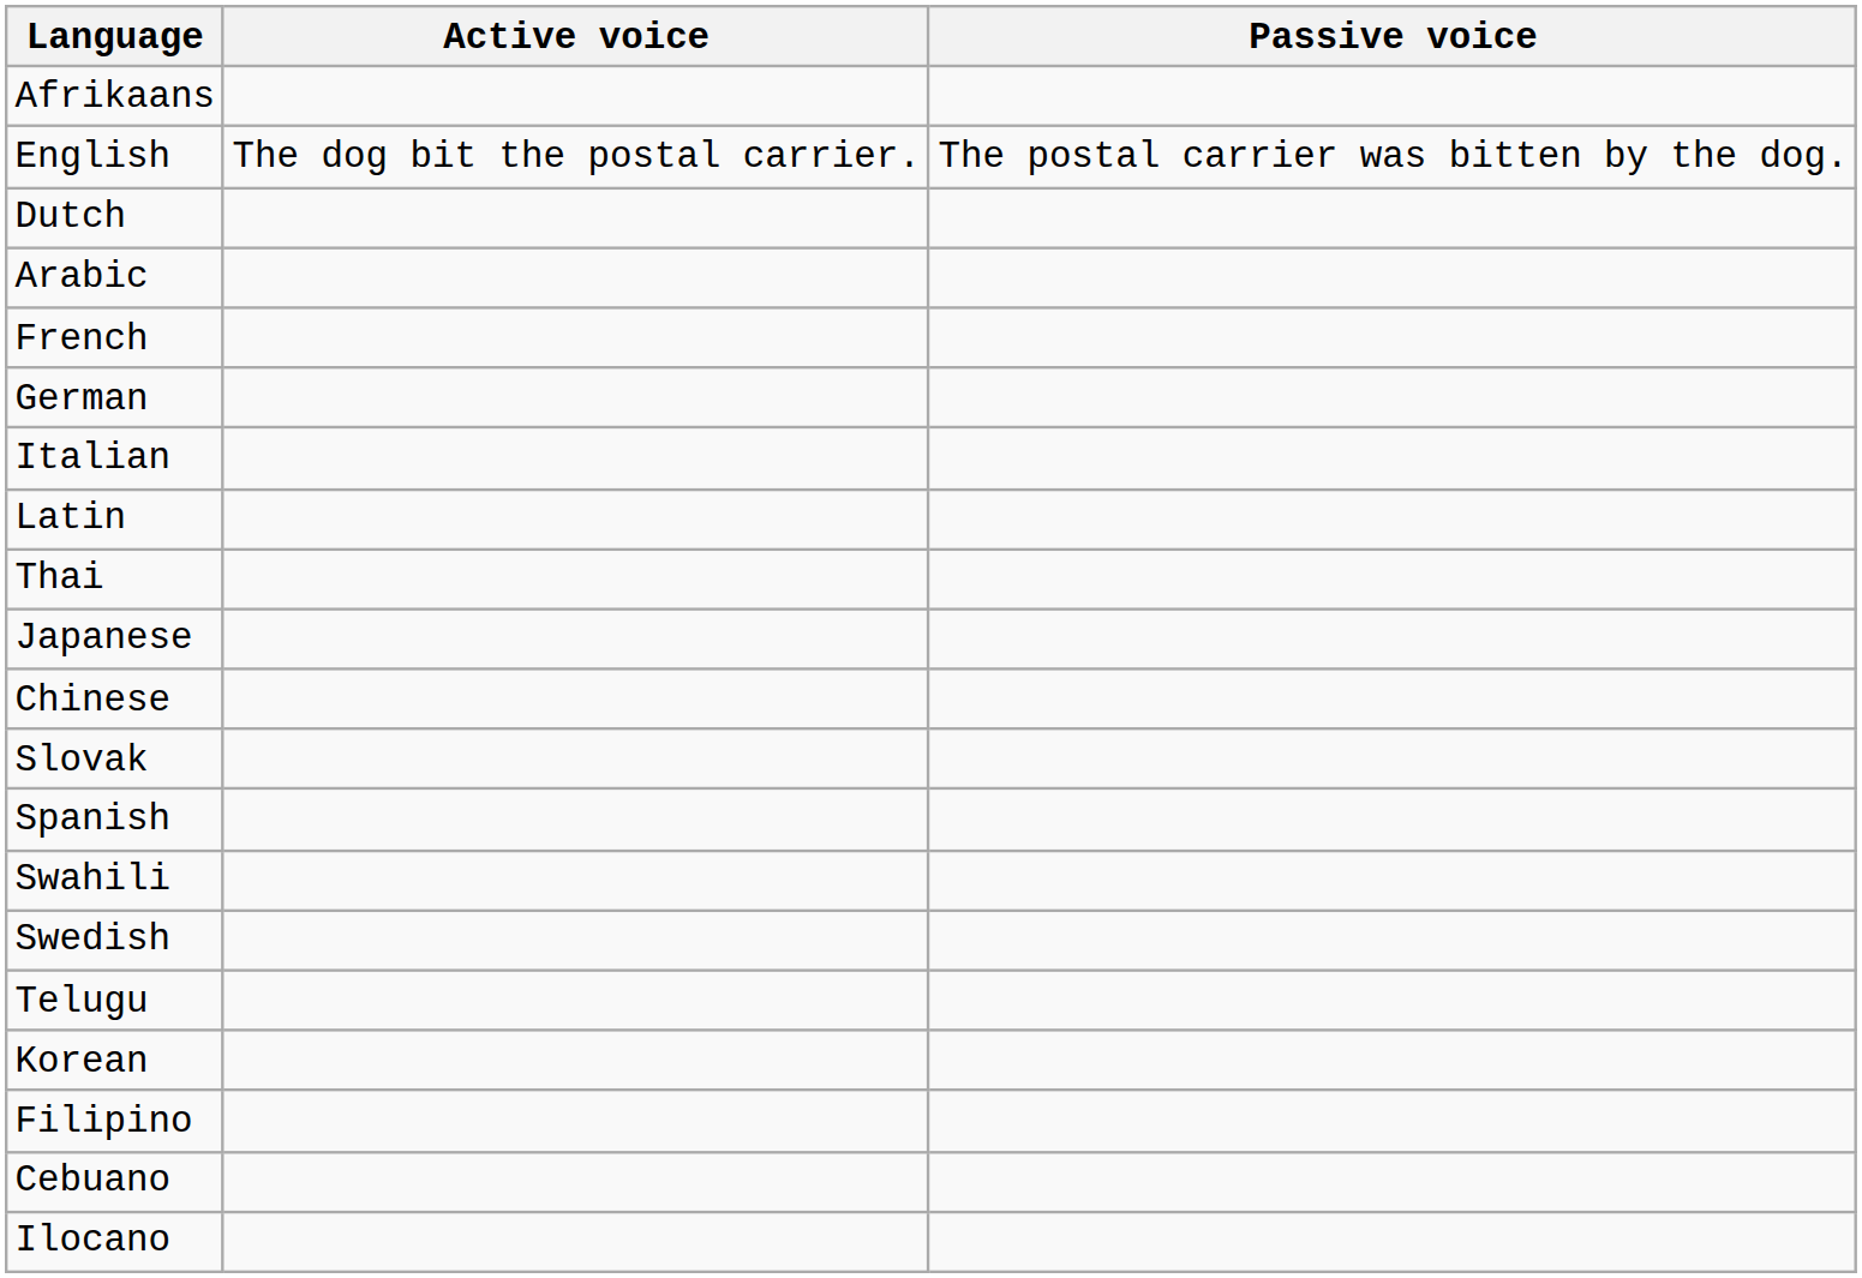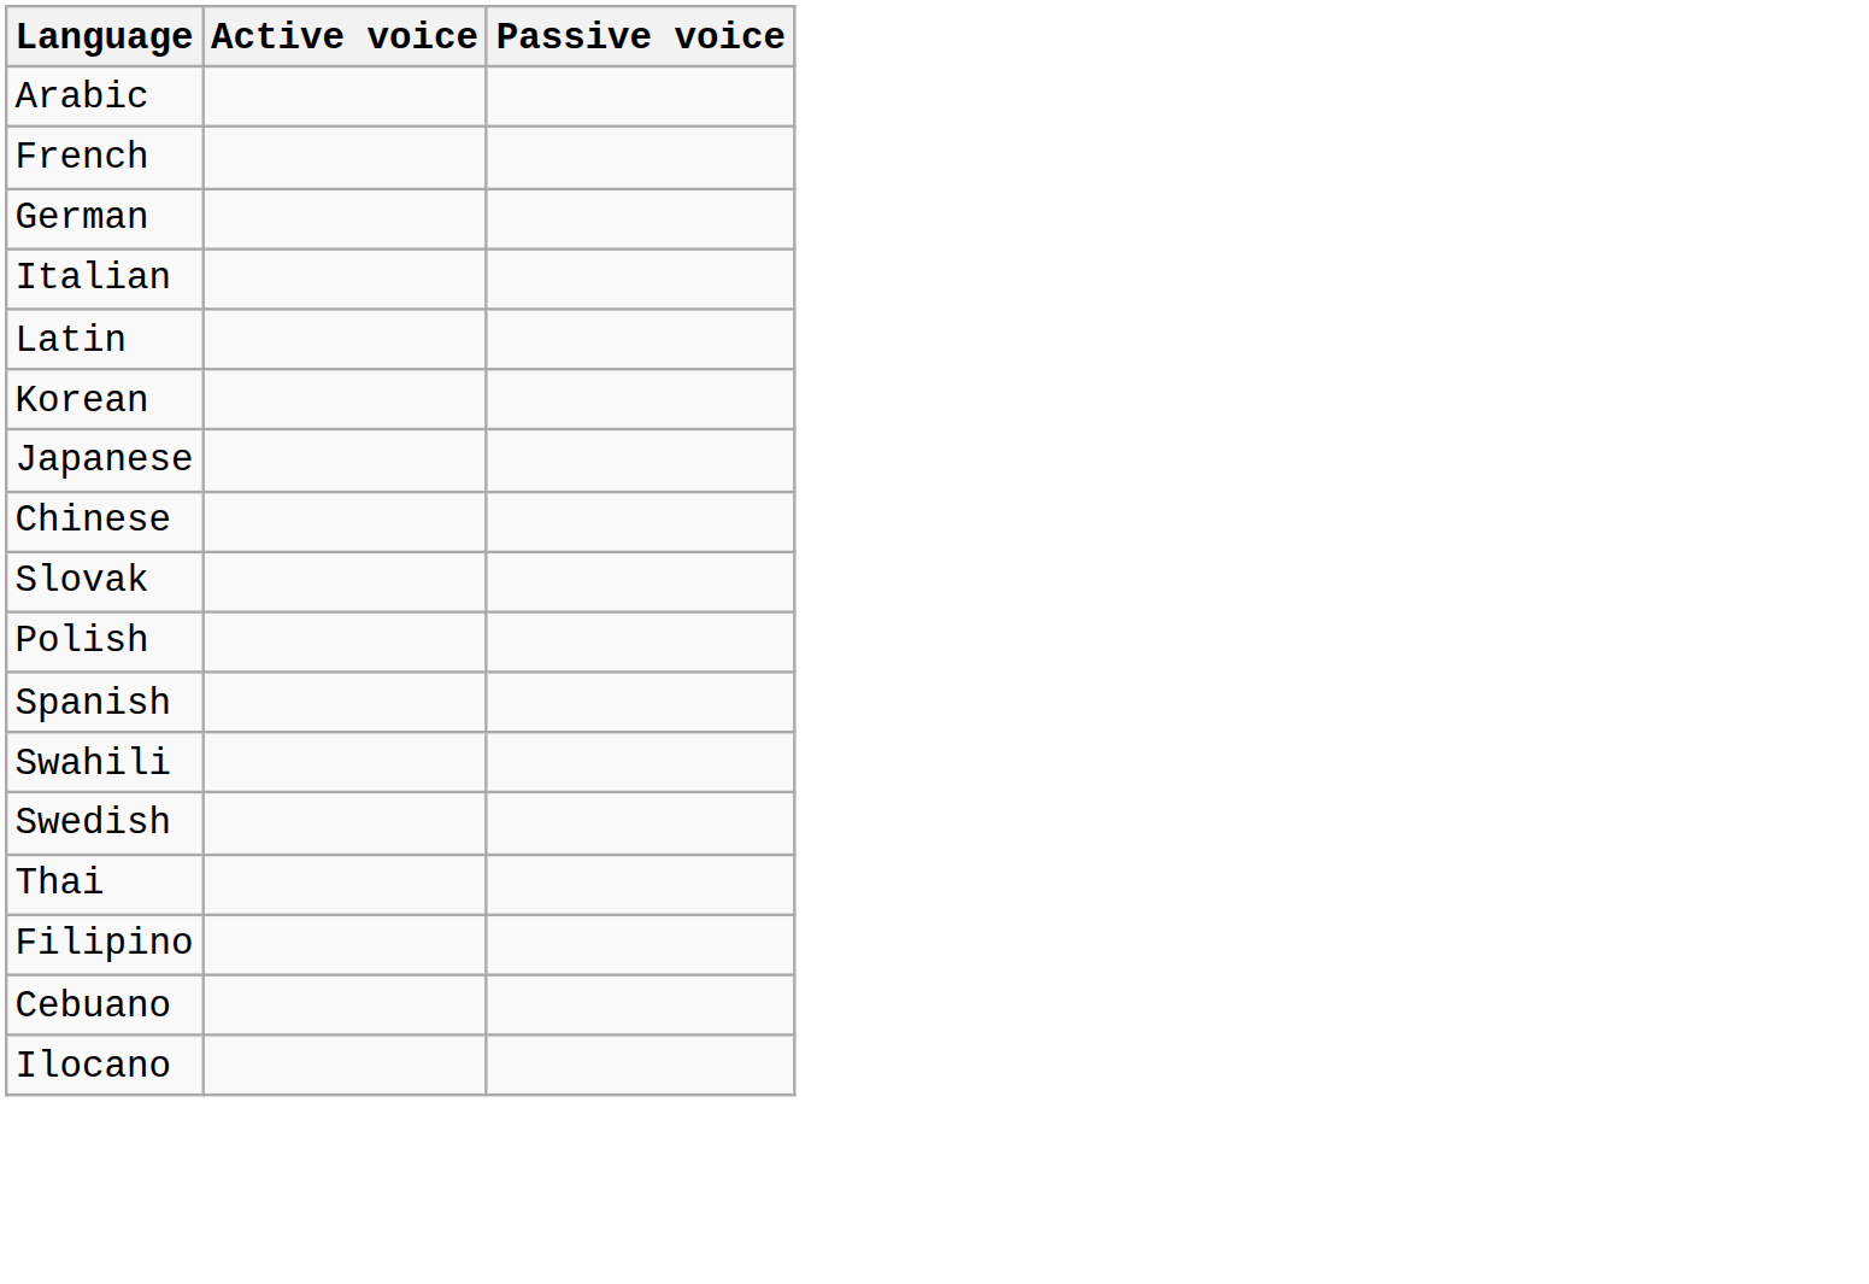- row: Afrikaans
- row: English | The dog bit the postal carrier. | The postal carrier was bitten by the dog.
- row: Dutch
rows swapped: Korean <-> Thai
+ row: Polish
- row: Telugu
